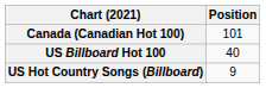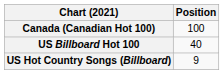Canada (Canadian Hot 100) | Position: 101 -> 100
